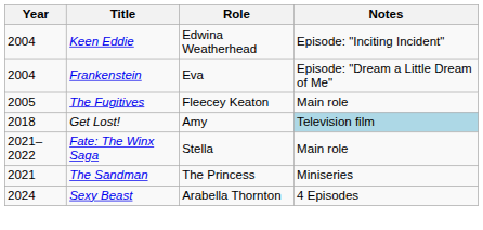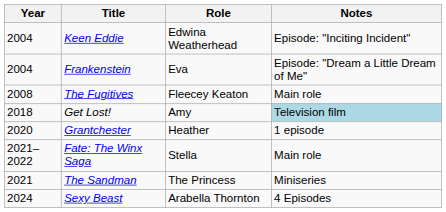The Fugitives | Year: 2005 -> 2008
+ row: 2020 | Grantchester | Heather | 1 episode
